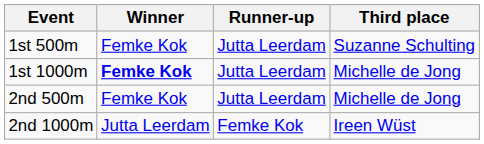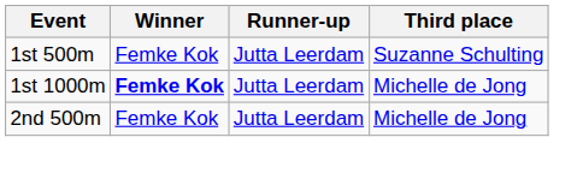- row: 2nd 1000m | Jutta Leerdam | Femke Kok | Ireen Wüst
